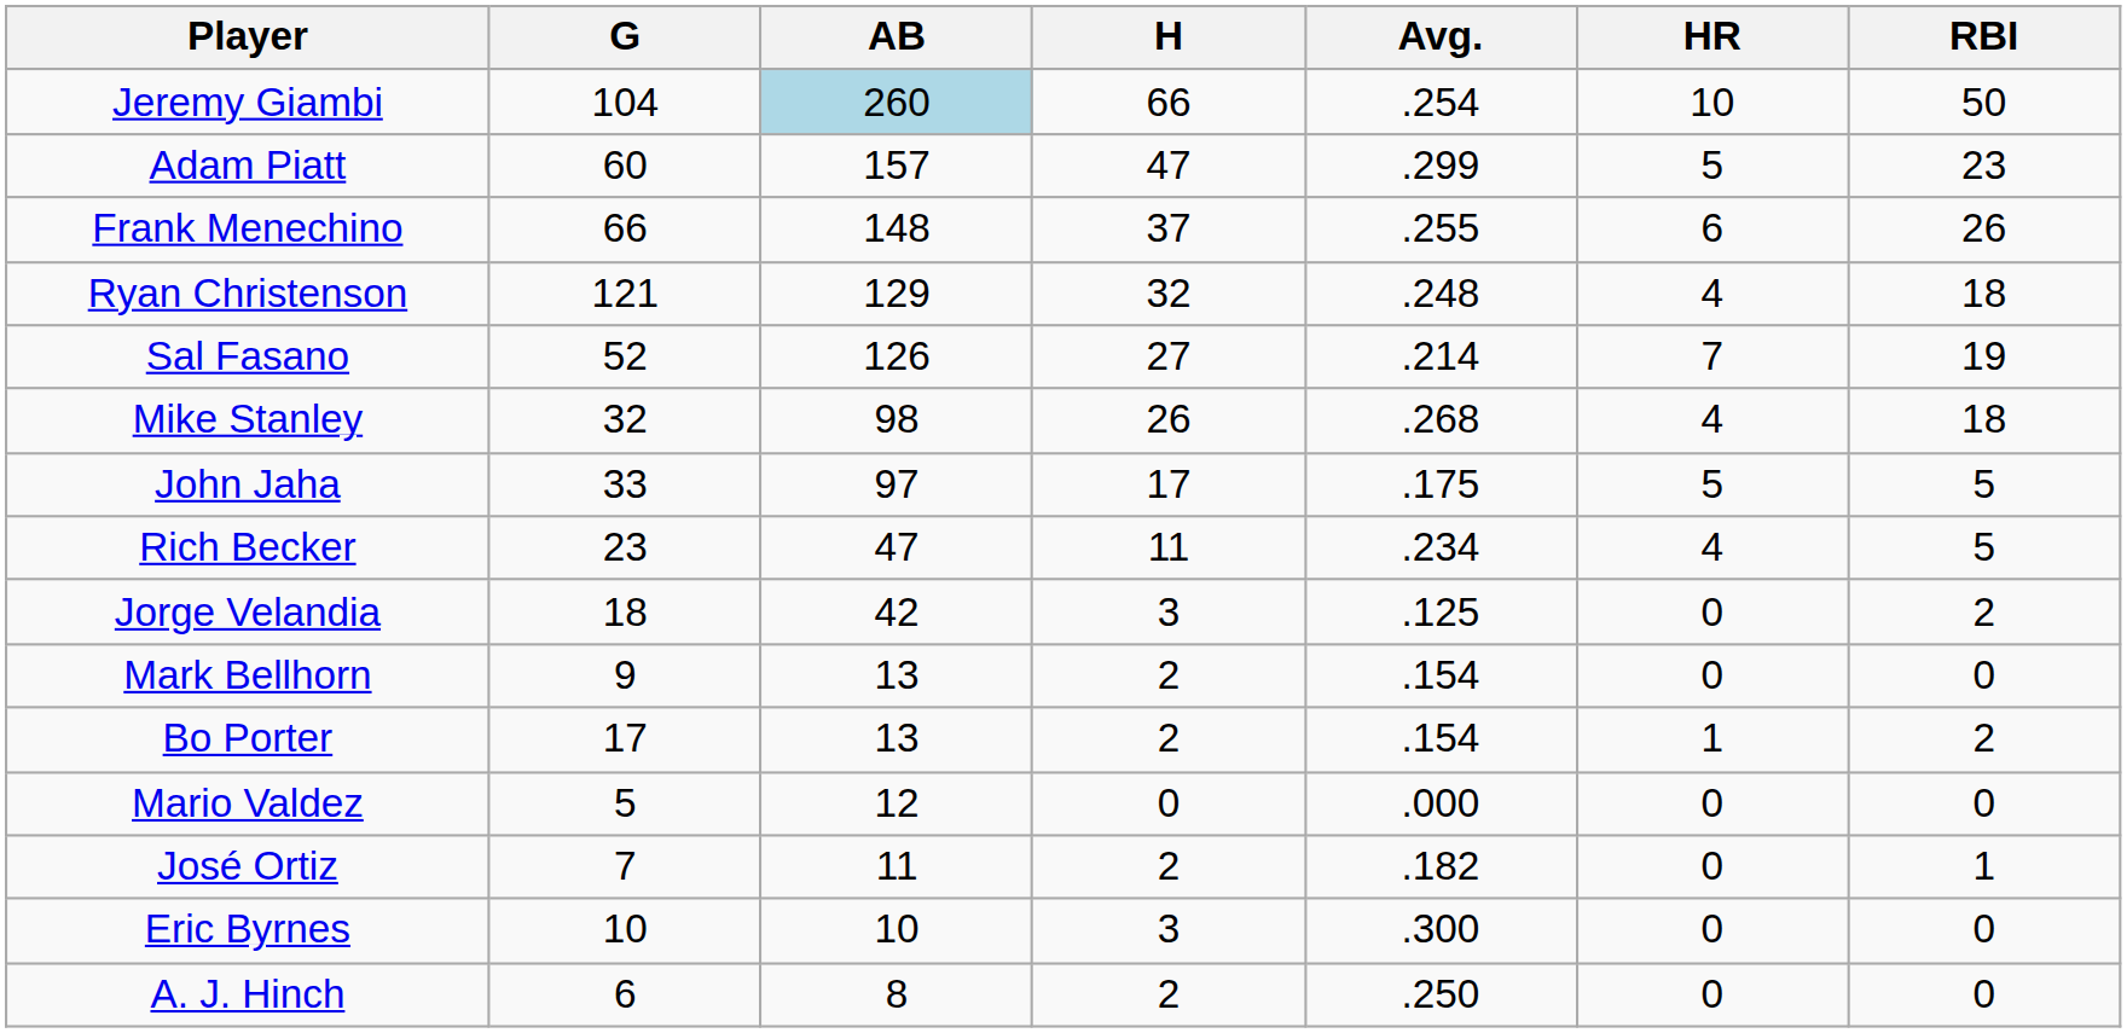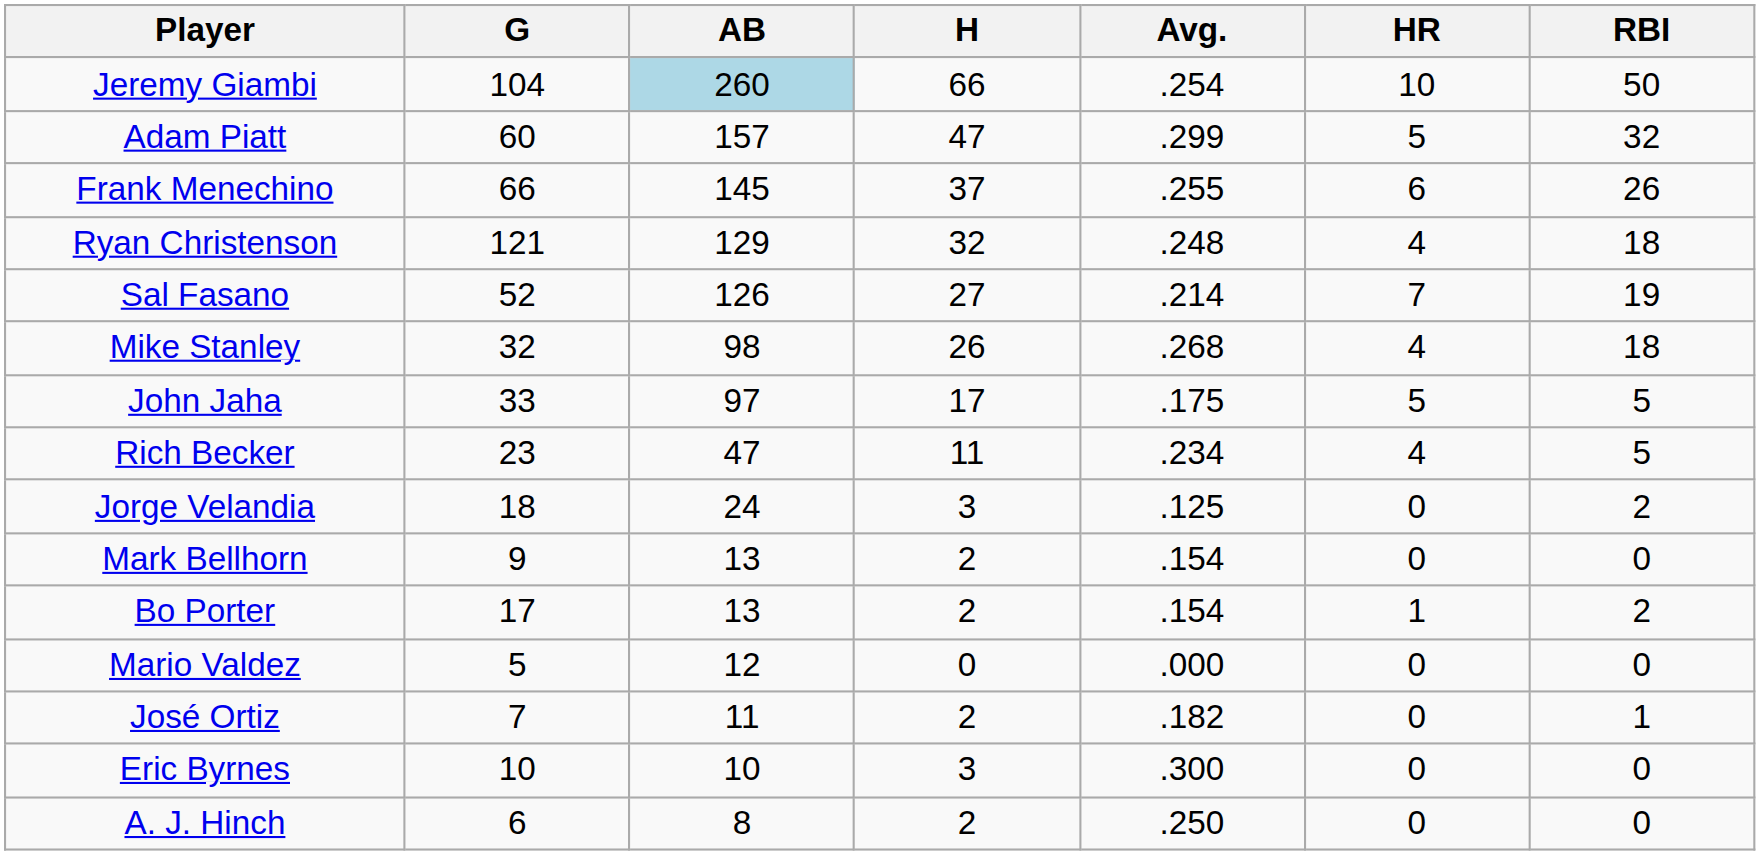Adam Piatt | RBI: 23 -> 32
Frank Menechino | AB: 148 -> 145
Jorge Velandia | AB: 42 -> 24
